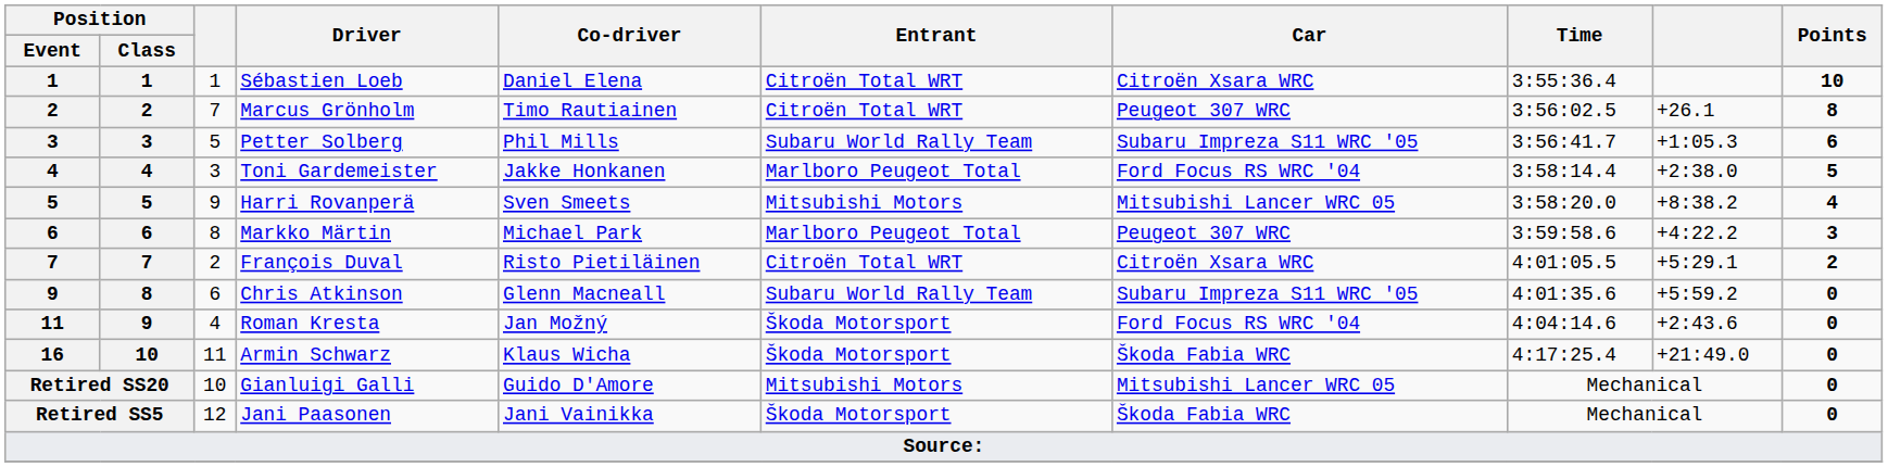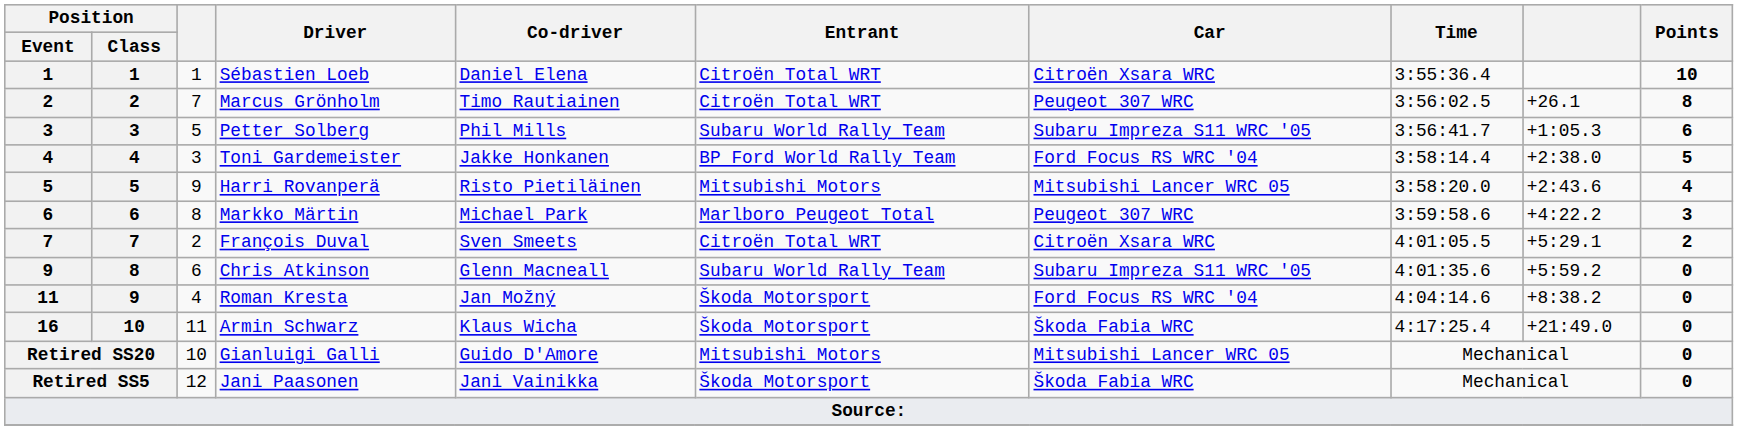Toni Gardemeister | Entrant: Marlboro Peugeot Total -> BP Ford World Rally Team
Harri Rovanperä | Co-driver: Sven Smeets -> Risto Pietiläinen
Harri Rovanperä | column 9: +8:38.2 -> +2:43.6
François Duval | Co-driver: Risto Pietiläinen -> Sven Smeets
Roman Kresta | column 9: +2:43.6 -> +8:38.2
